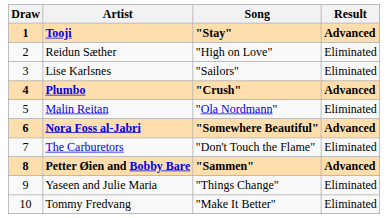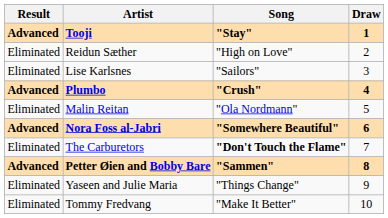columns swapped: Draw <-> Result
The Carburetors | Song: normal -> bold
